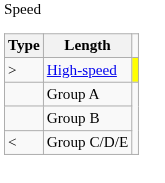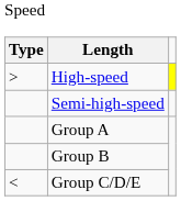+ row: Semi-high-speed
